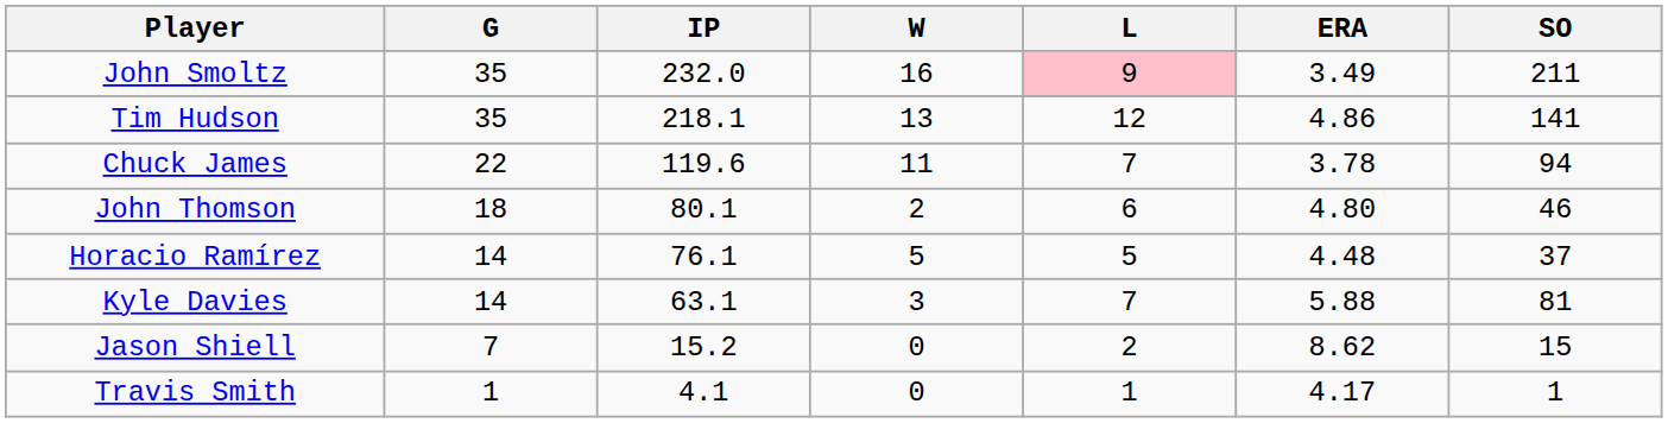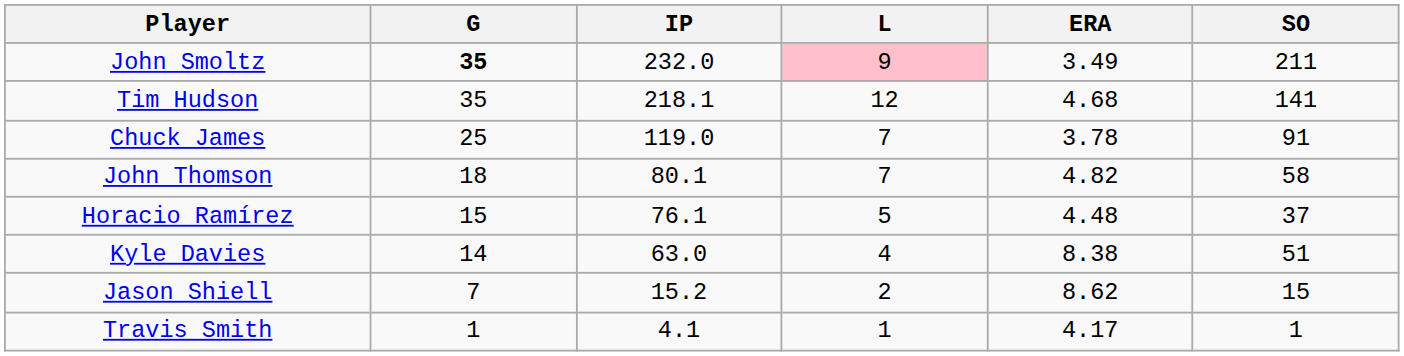- column: W | 16 | 13 | 11 | 2 | 5 | 3 | 0 | 0
John Smoltz | G: normal -> bold
Tim Hudson | ERA: 4.86 -> 4.68
Chuck James | G: 22 -> 25
Chuck James | IP: 119.6 -> 119.0
Chuck James | SO: 94 -> 91
John Thomson | L: 6 -> 7
John Thomson | ERA: 4.80 -> 4.82
John Thomson | SO: 46 -> 58
Horacio Ramírez | G: 14 -> 15
Kyle Davies | IP: 63.1 -> 63.0
Kyle Davies | L: 7 -> 4
Kyle Davies | ERA: 5.88 -> 8.38
Kyle Davies | SO: 81 -> 51
